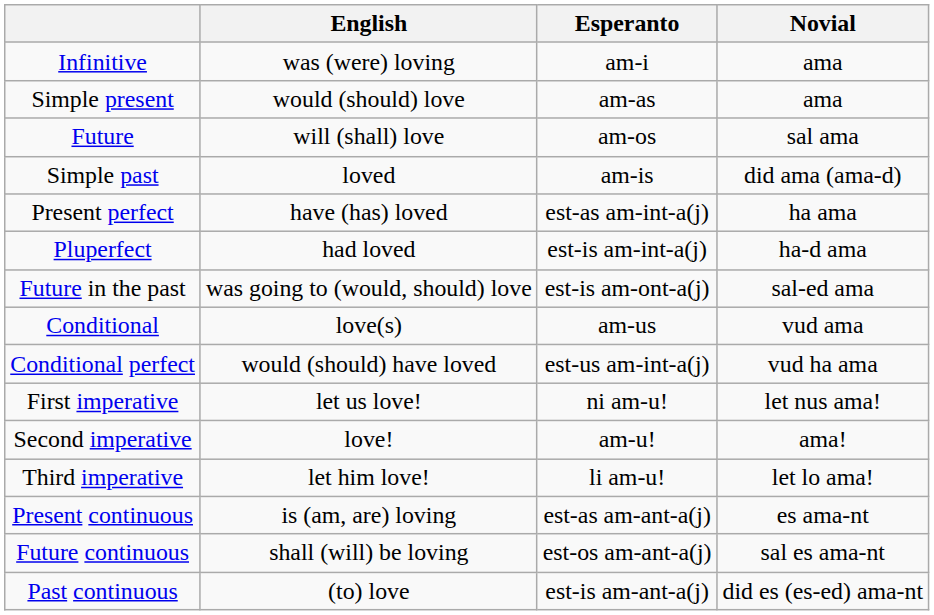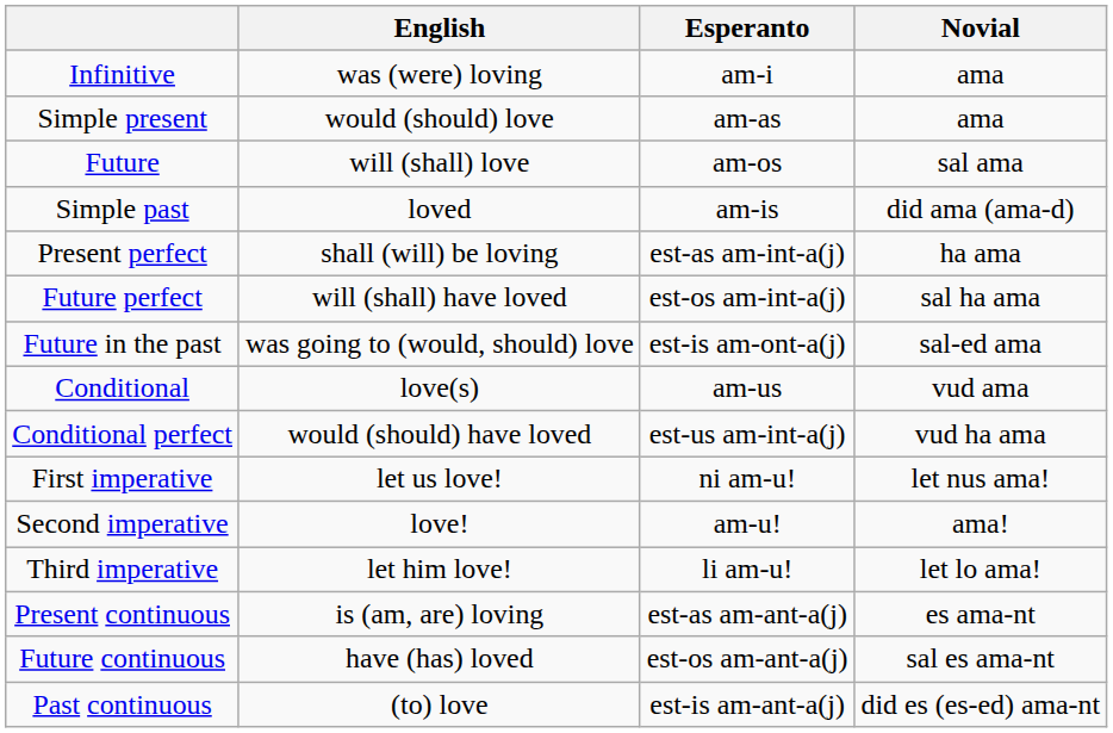Present perfect | English: have (has) loved -> shall (will) be loving
- row: Pluperfect | had loved | est-is am-int-a(j) | ha-d ama
+ row: Future perfect | will (shall) have loved | est-os am-int-a(j) | sal ha ama
Future continuous | English: shall (will) be loving -> have (has) loved
